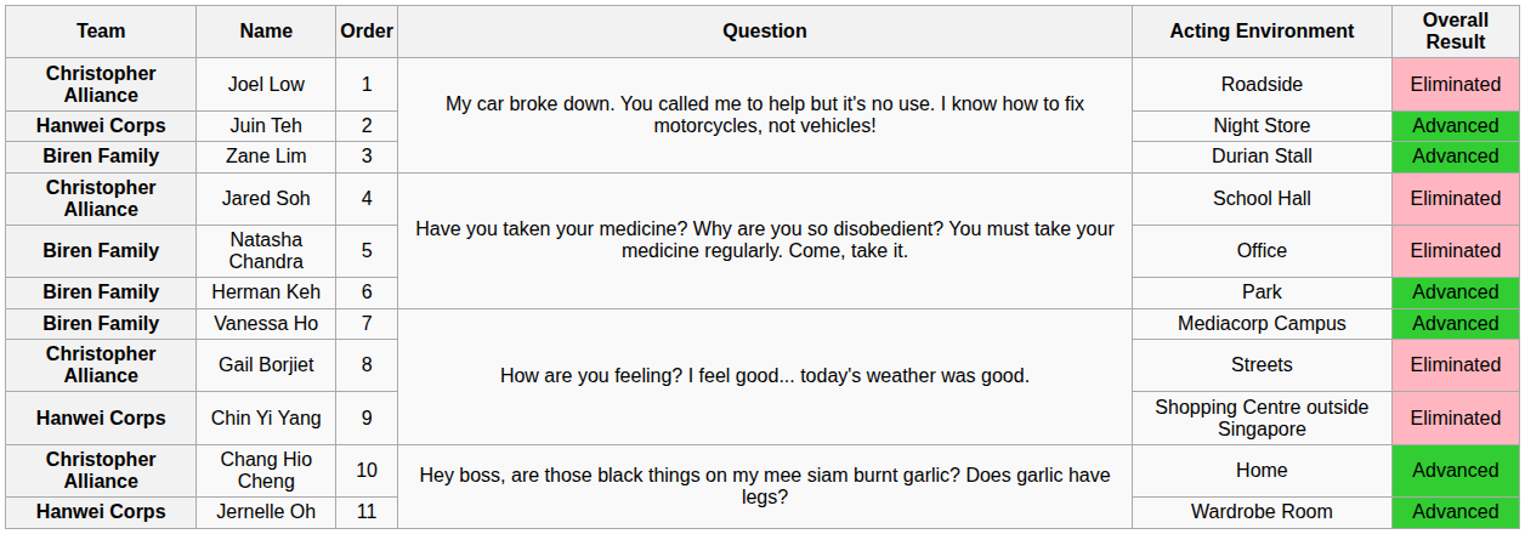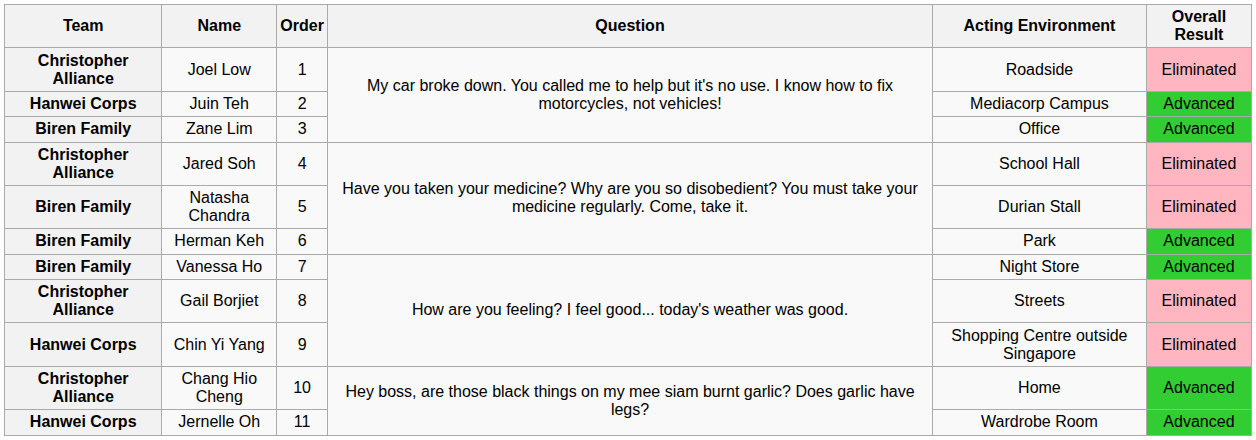Juin Teh | Acting Environment: Night Store -> Mediacorp Campus
Zane Lim | Acting Environment: Durian Stall -> Office
Natasha Chandra | Acting Environment: Office -> Durian Stall
Vanessa Ho | Acting Environment: Mediacorp Campus -> Night Store
